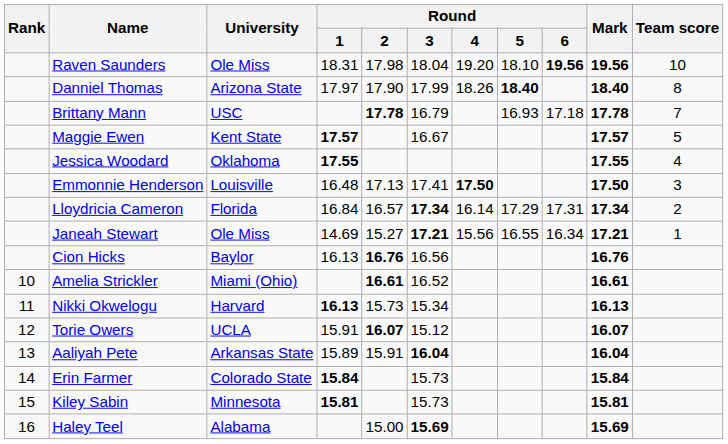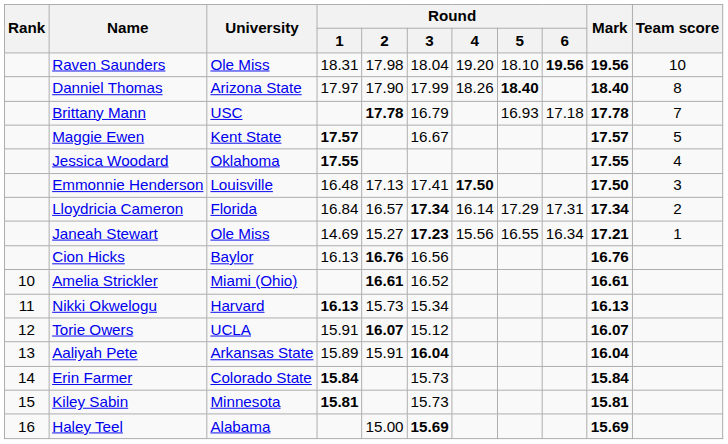Janeah Stewart | Round / 3: 17.21 -> 17.23
